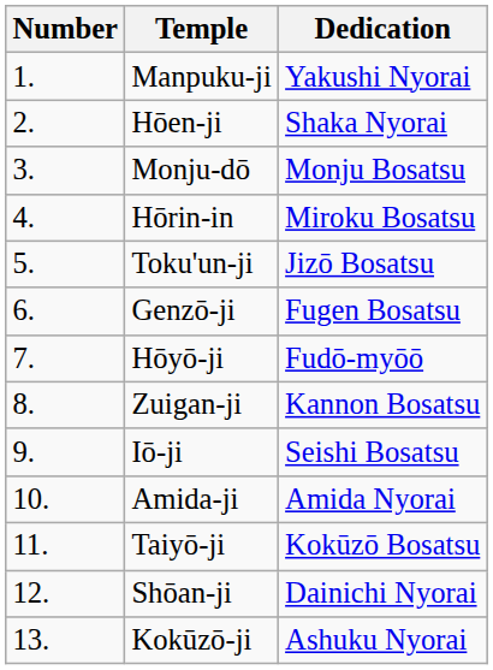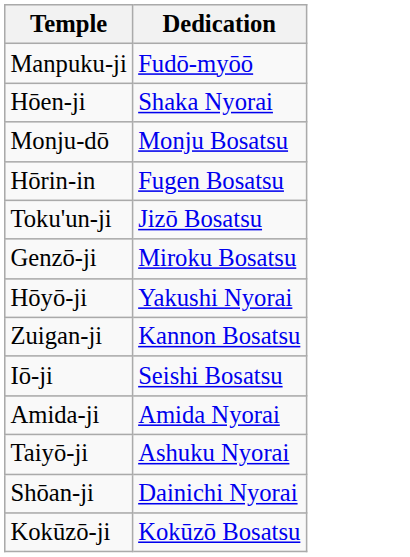- column: Number | 1. | 2. | 3. | 4. | 5. | 6. | 7. | 8. | 9. | 10. | 11. | 12. | 13.
Manpuku-ji | Dedication: Yakushi Nyorai -> Fudō-myōō
Hōrin-in | Dedication: Miroku Bosatsu -> Fugen Bosatsu
Genzō-ji | Dedication: Fugen Bosatsu -> Miroku Bosatsu
Hōyō-ji | Dedication: Fudō-myōō -> Yakushi Nyorai
Taiyō-ji | Dedication: Kokūzō Bosatsu -> Ashuku Nyorai
Kokūzō-ji | Dedication: Ashuku Nyorai -> Kokūzō Bosatsu
